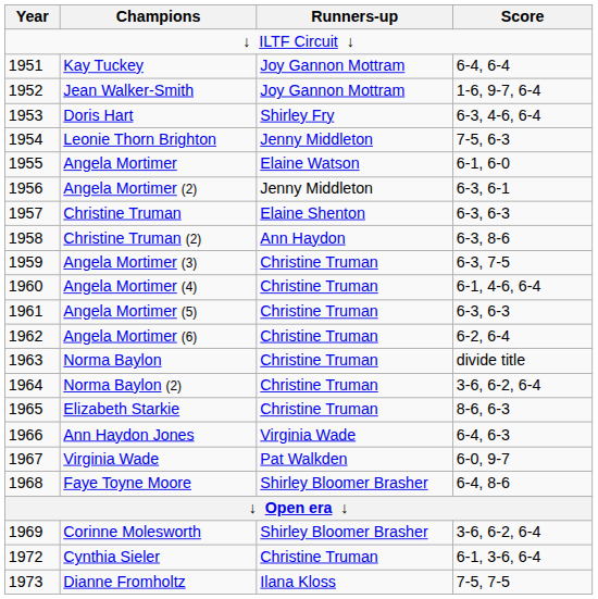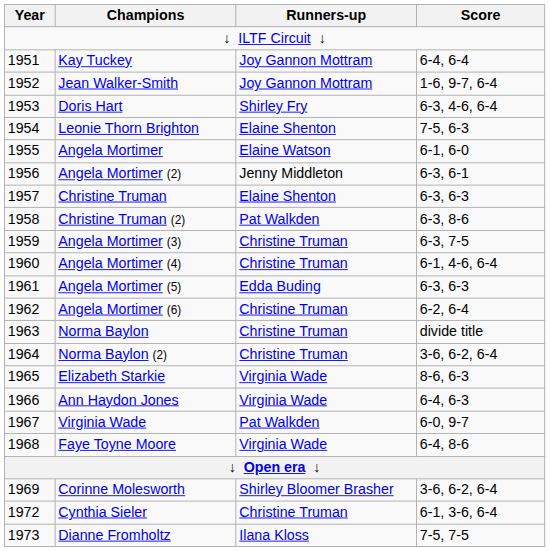Leonie Thorn Brighton | Runners-up: Jenny Middleton -> Elaine Shenton
Christine Truman (2) | Runners-up: Ann Haydon -> Pat Walkden
Angela Mortimer (5) | Runners-up: Christine Truman -> Edda Buding
Elizabeth Starkie | Runners-up: Christine Truman -> Virginia Wade
Faye Toyne Moore | Runners-up: Shirley Bloomer Brasher -> Virginia Wade
